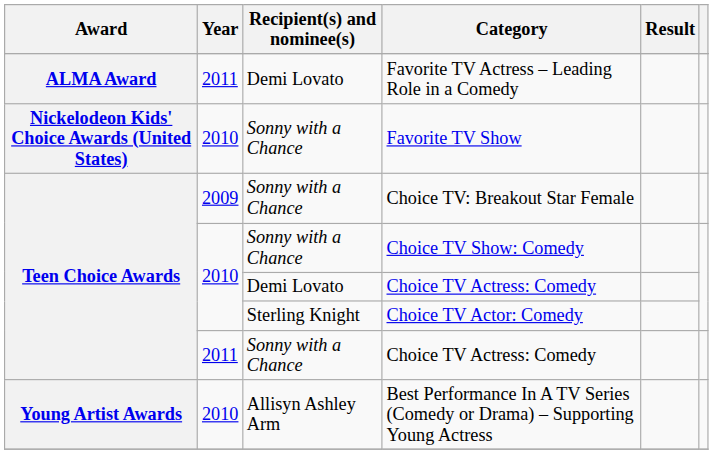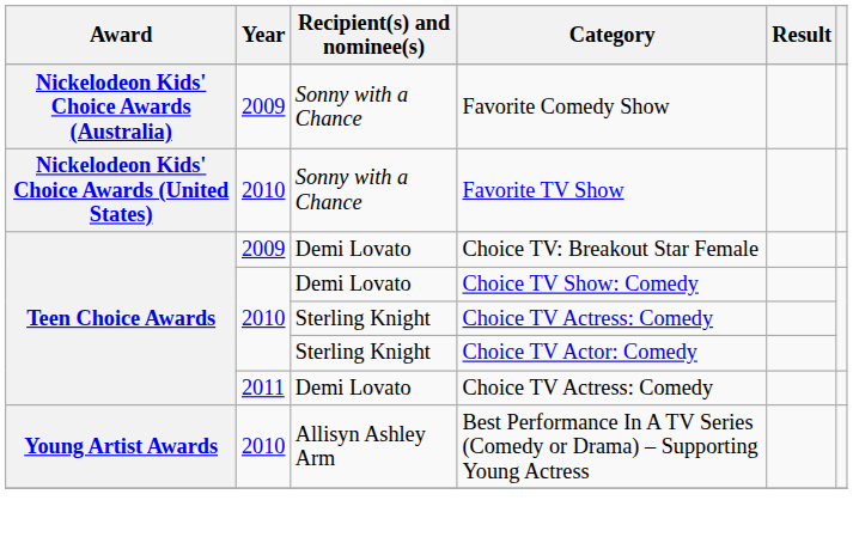- row: ALMA Award | 2011 | Demi Lovato | Favorite TV Actress – Leading Role in a Comedy
+ row: Nickelodeon Kids' Choice Awards (Australia) | 2009 | Sonny with a Chance | Favorite Comedy Show
Choice TV: Breakout Star Female | Recipient(s) and nominee(s): Sonny with a Chance -> Demi Lovato
Choice TV Show: Comedy | Recipient(s) and nominee(s): Sonny with a Chance -> Demi Lovato
2010 / Choice TV Actress: Comedy | Recipient(s) and nominee(s): Demi Lovato -> Sterling Knight
2011 / Choice TV Actress: Comedy | Recipient(s) and nominee(s): Sonny with a Chance -> Demi Lovato
